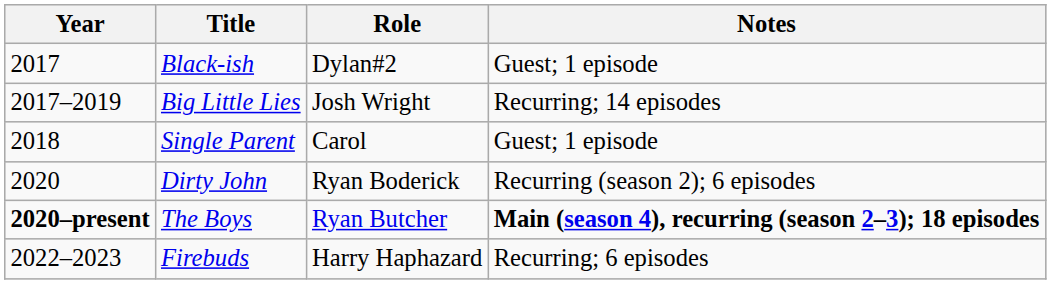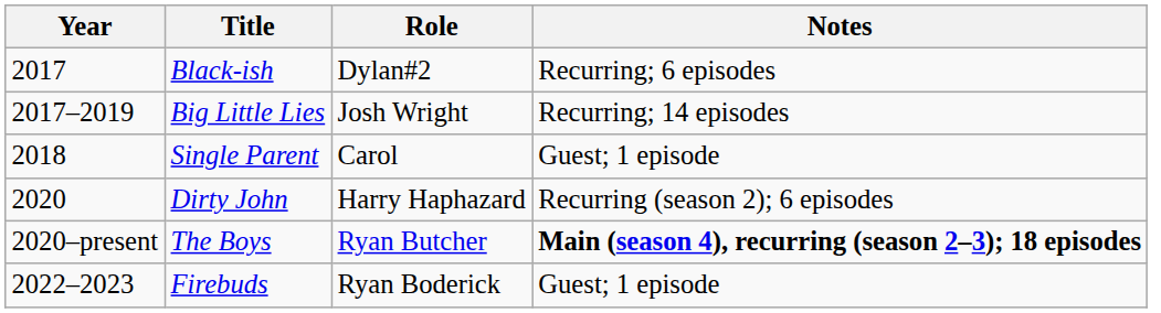Black-ish | Notes: Guest; 1 episode -> Recurring; 6 episodes
Dirty John | Role: Ryan Boderick -> Harry Haphazard
The Boys | Year: bold -> normal
Firebuds | Role: Harry Haphazard -> Ryan Boderick
Firebuds | Notes: Recurring; 6 episodes -> Guest; 1 episode
